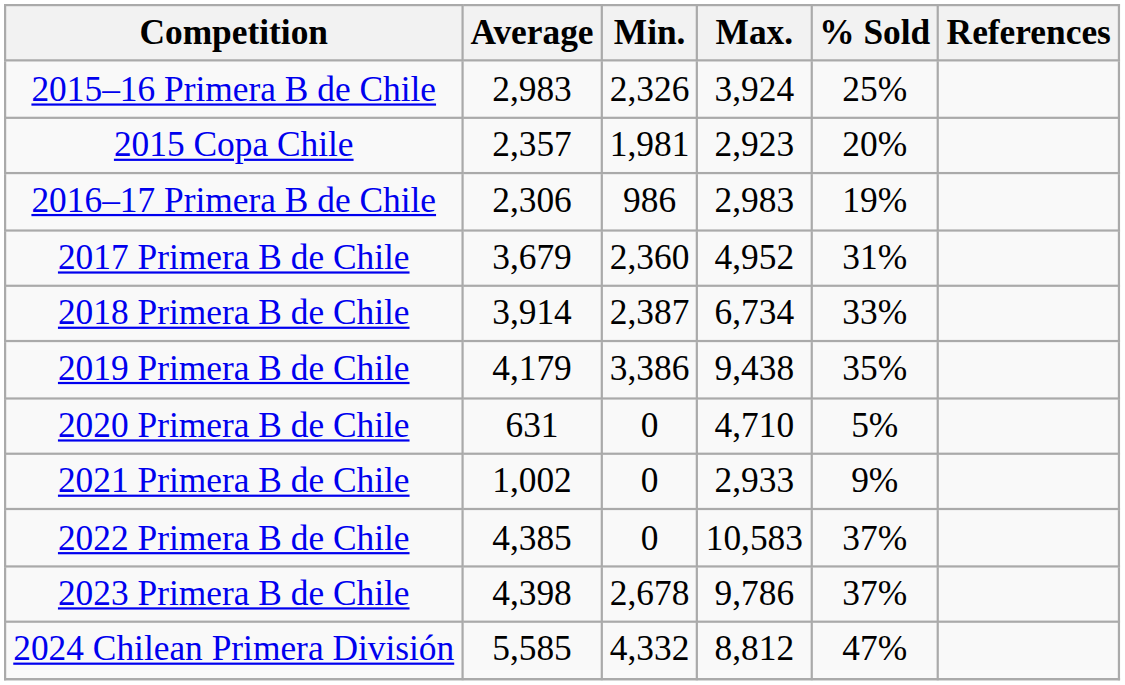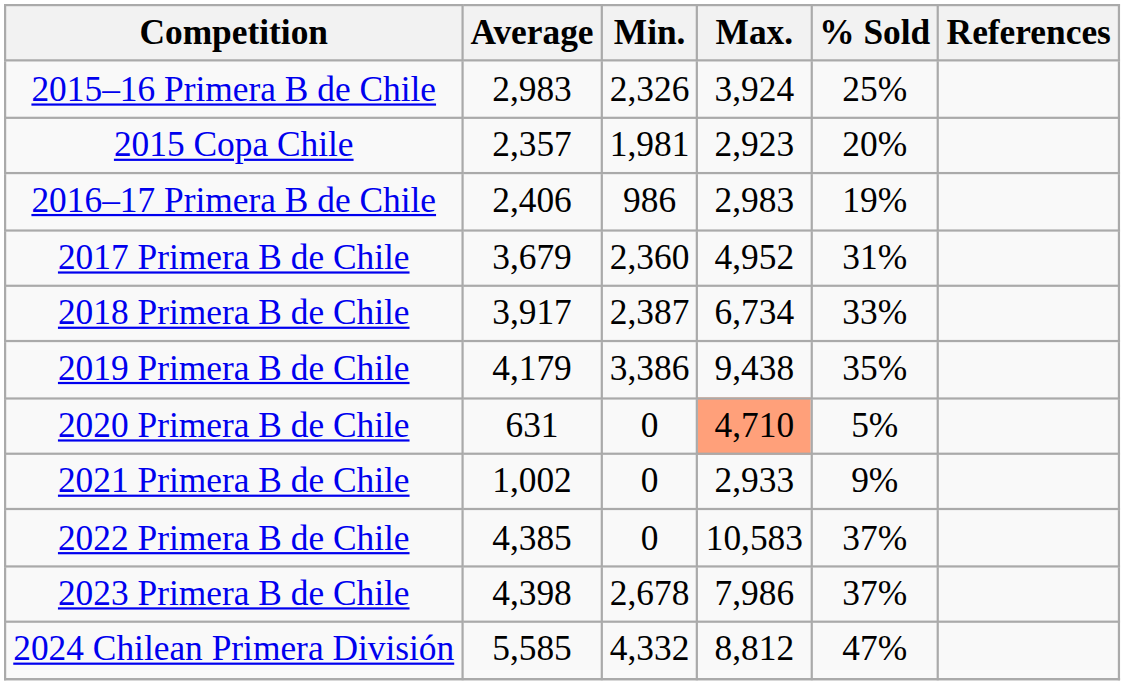2016–17 Primera B de Chile | Average: 2,306 -> 2,406
2018 Primera B de Chile | Average: 3,914 -> 3,917
2020 Primera B de Chile | Max.: no background -> lightsalmon background
2023 Primera B de Chile | Max.: 9,786 -> 7,986
